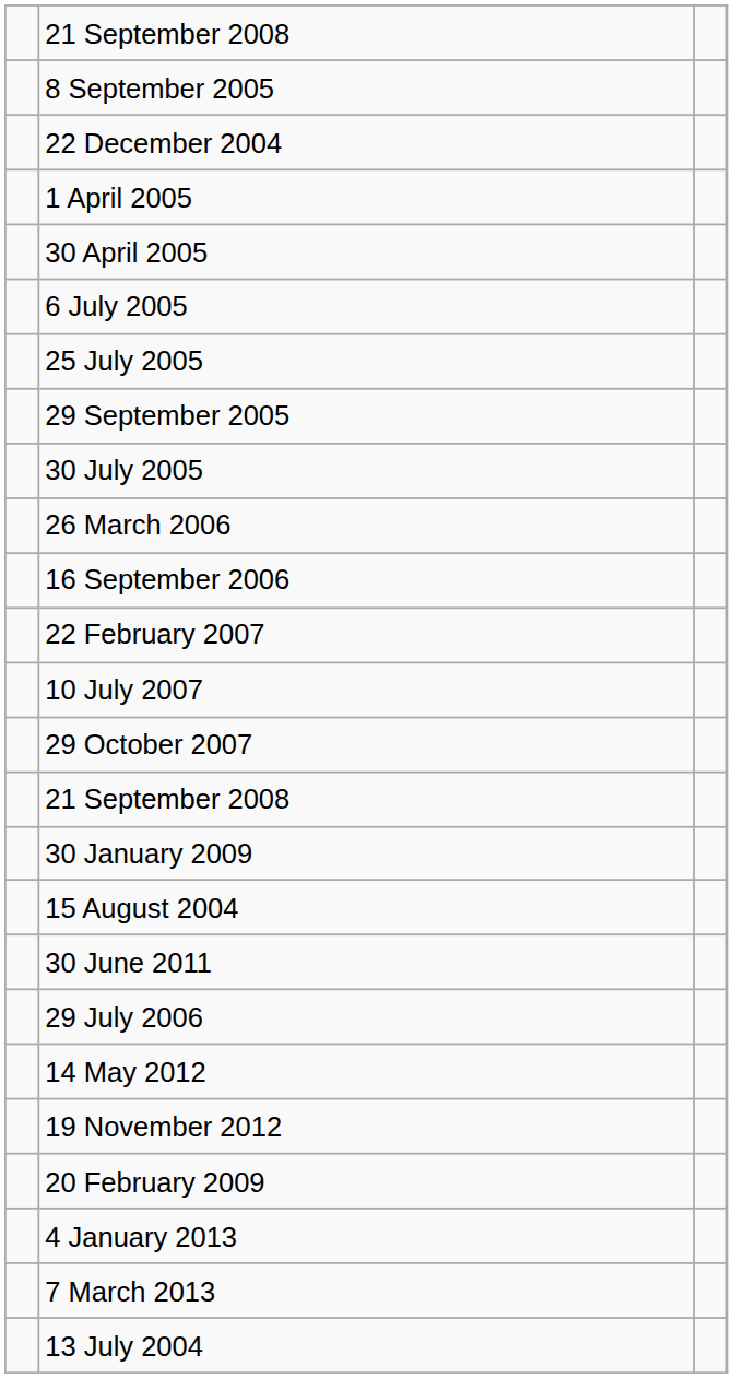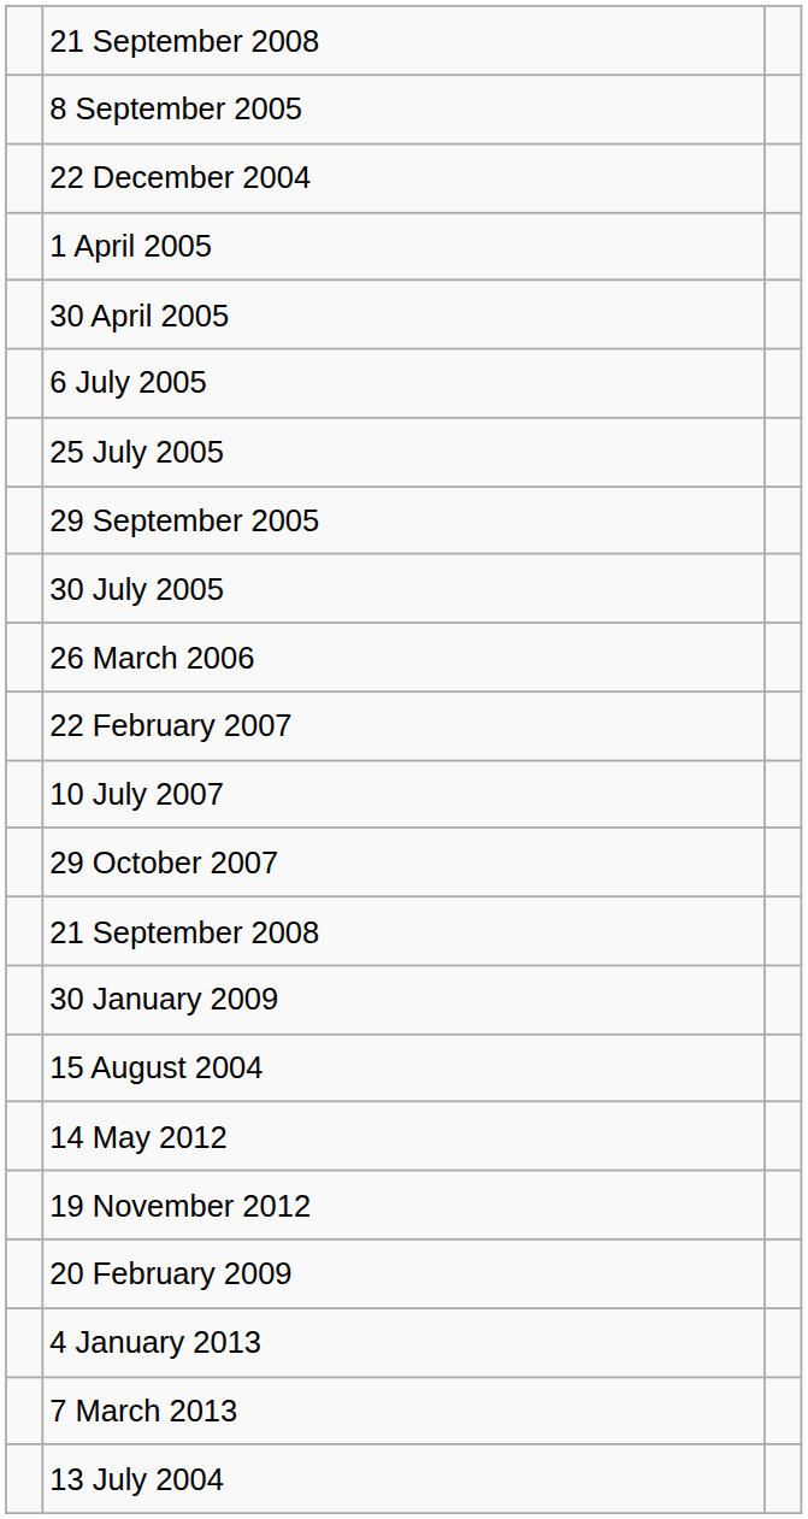- row: 16 September 2006
- row: 30 June 2011
- row: 29 July 2006
